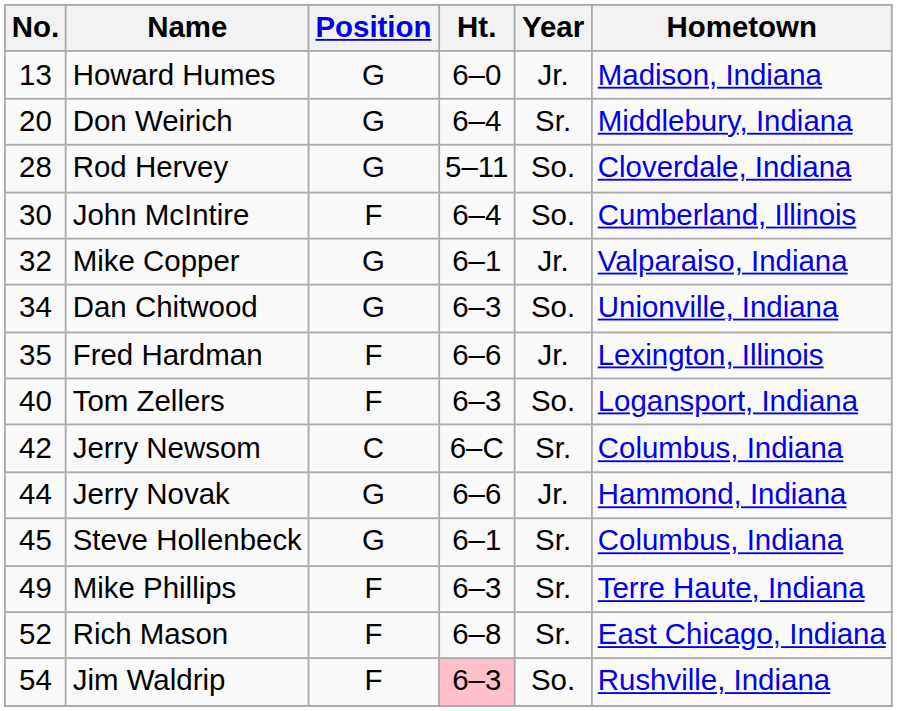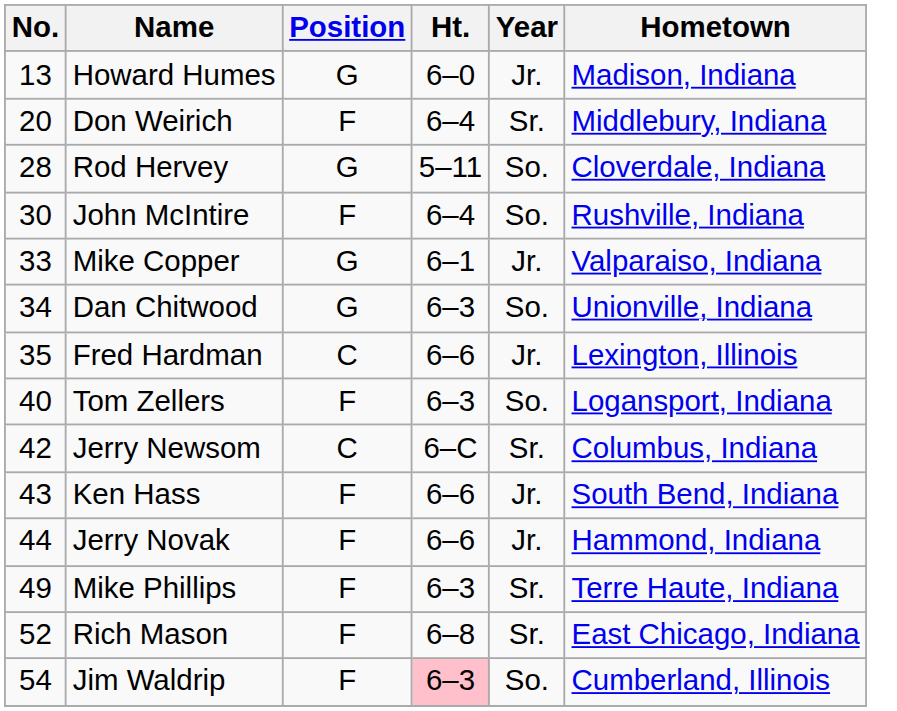Don Weirich | Position: G -> F
John McIntire | Hometown: Cumberland, Illinois -> Rushville, Indiana
Mike Copper | No.: 32 -> 33
Fred Hardman | Position: F -> C
+ row: 43 | Ken Hass | F | 6–6 | Jr. | South Bend, Indiana
Jerry Novak | Position: G -> F
- row: 45 | Steve Hollenbeck | G | 6–1 | Sr. | Columbus, Indiana
Jim Waldrip | Hometown: Rushville, Indiana -> Cumberland, Illinois
